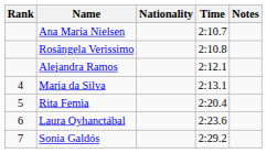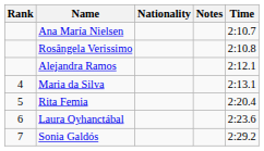columns swapped: Time <-> Notes
